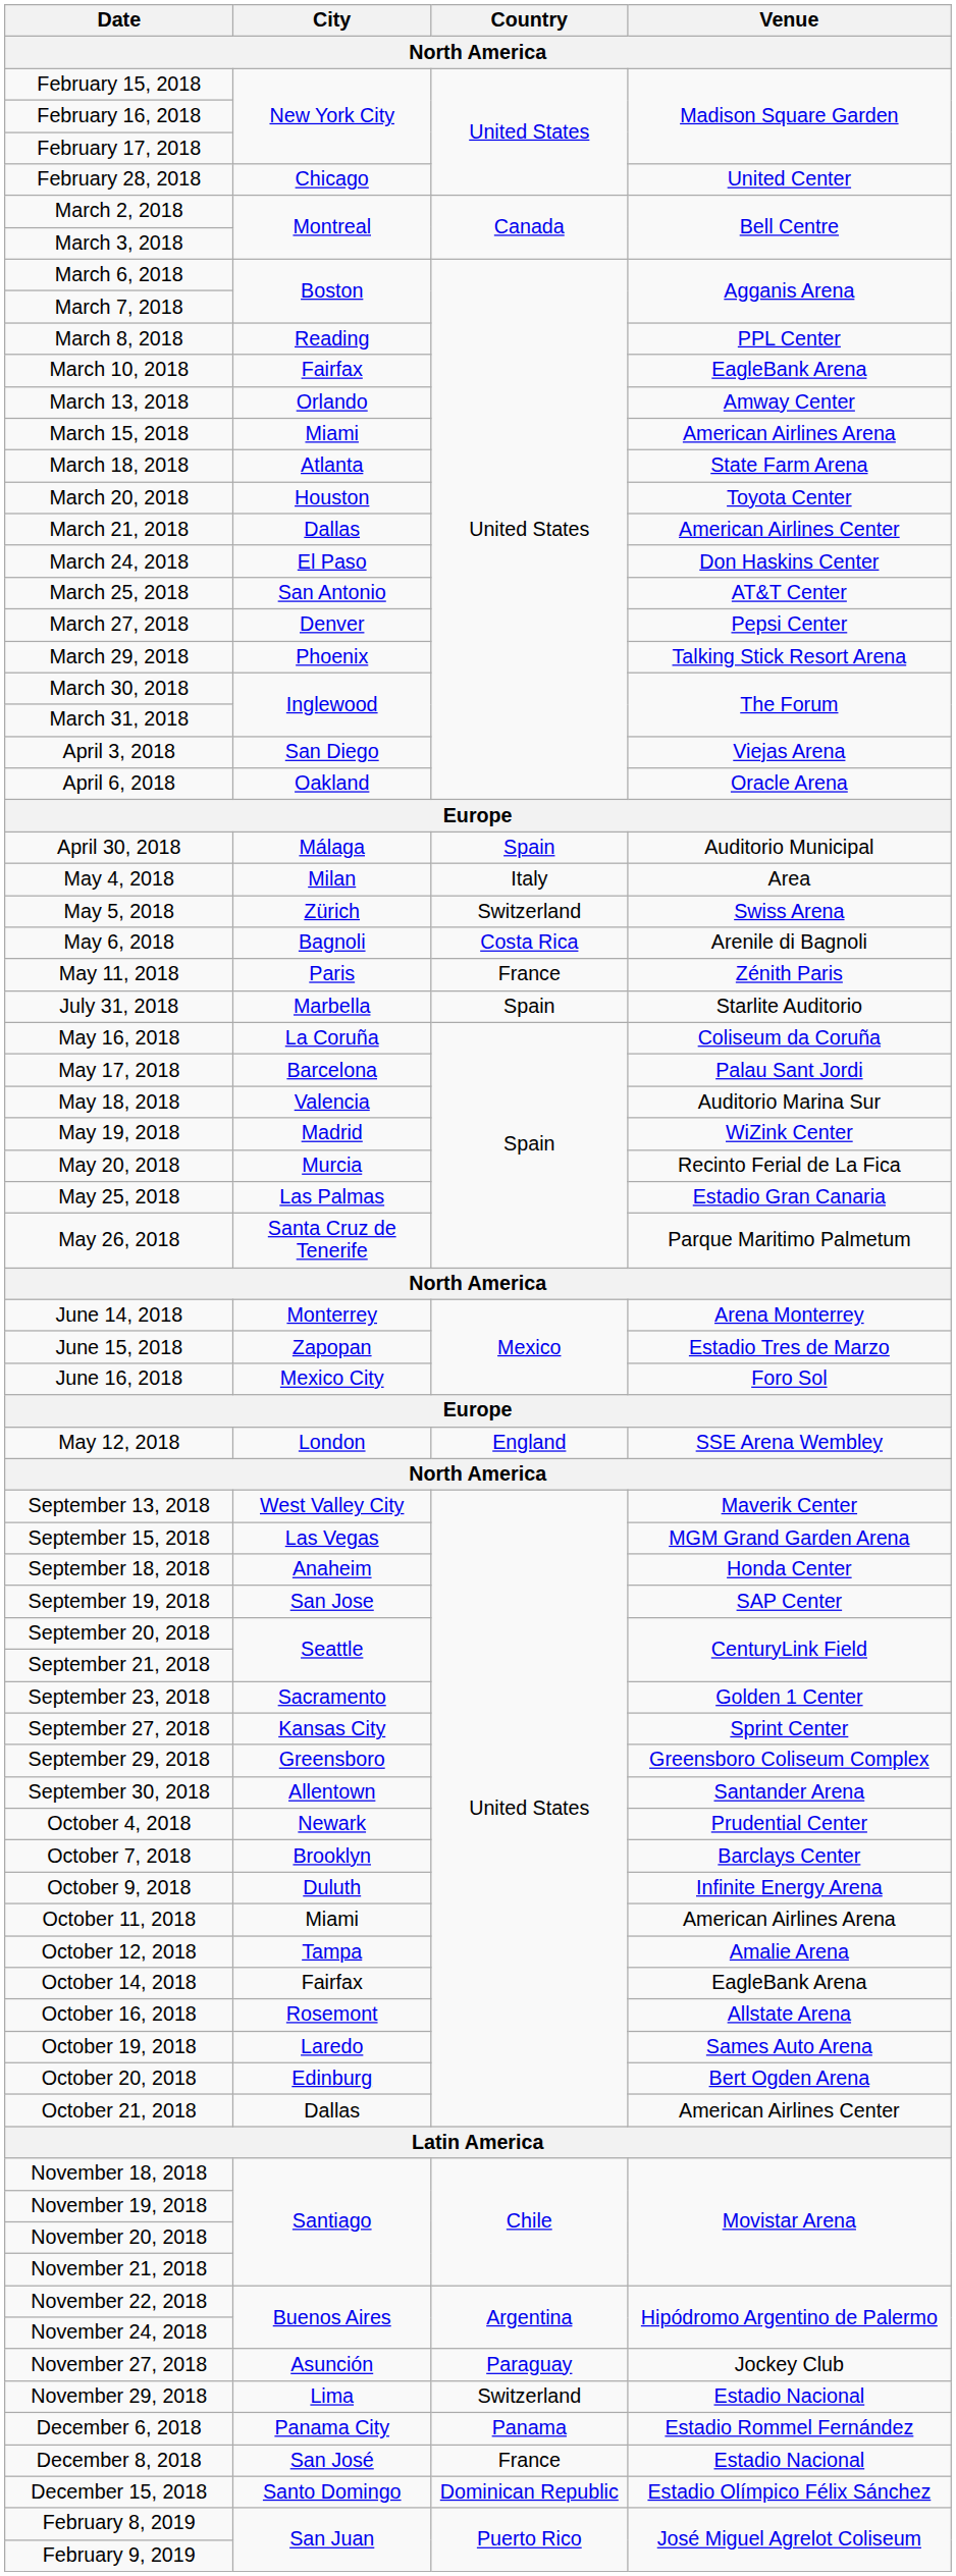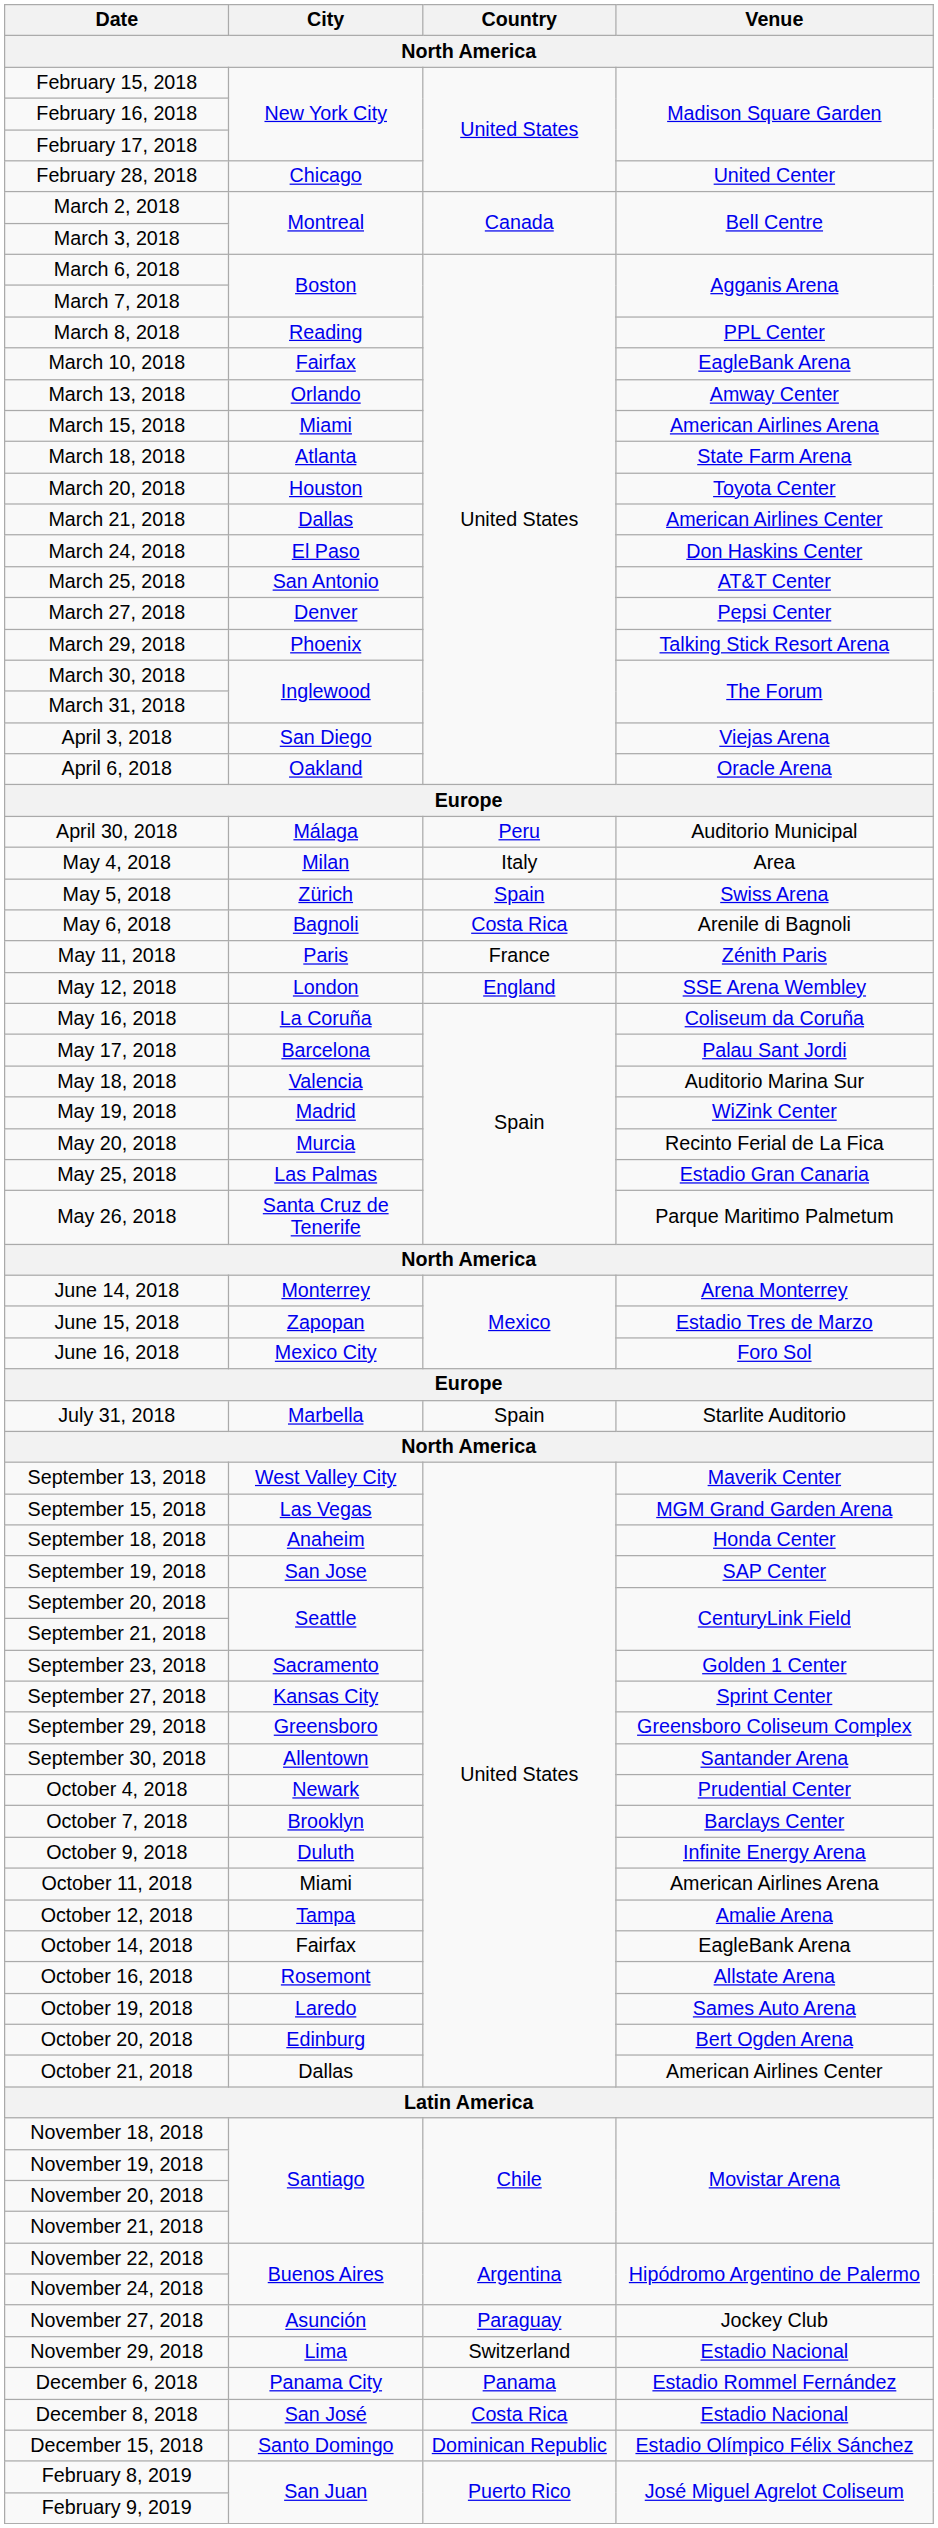April 30, 2018 | Country: Spain -> Peru
May 5, 2018 | Country: Switzerland -> Spain
rows swapped: May 12, 2018 <-> July 31, 2018
December 8, 2018 | Country: France -> Costa Rica
